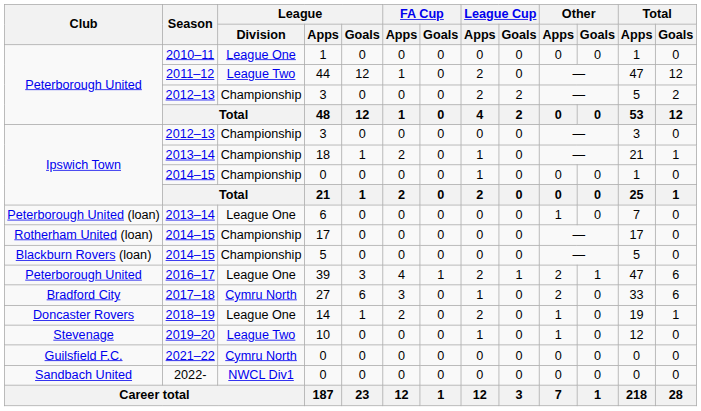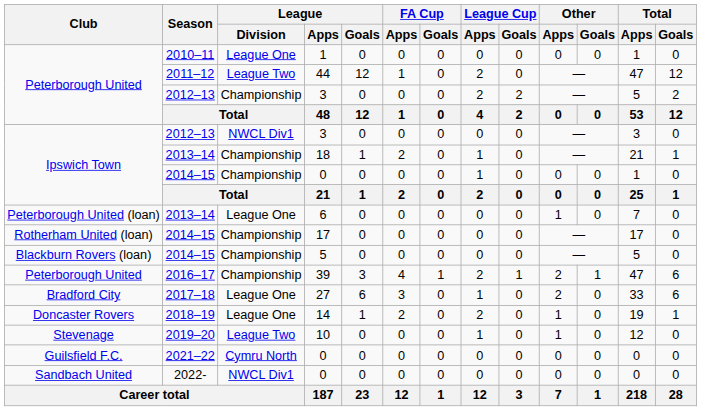Ipswich Town / 3 | League / Division: Championship -> NWCL Div1
39 | League / Division: League One -> Championship
27 | League / Division: Cymru North -> League One
